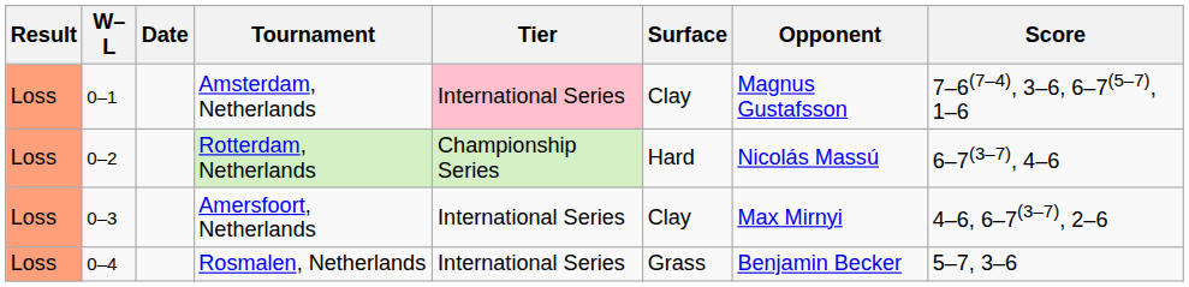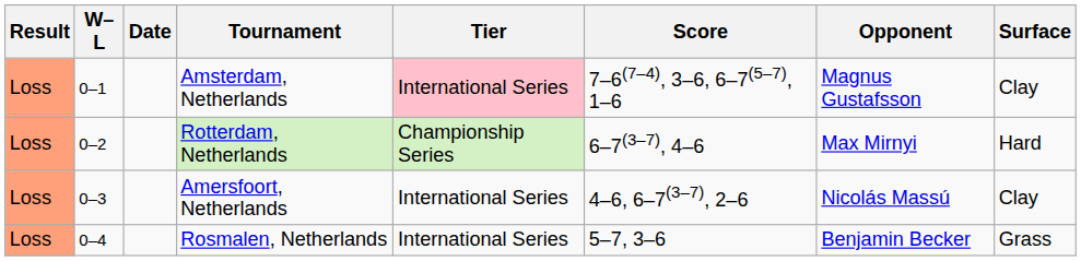columns swapped: Surface <-> Score
Rotterdam, Netherlands | Opponent: Nicolás Massú -> Max Mirnyi
Amersfoort, Netherlands | Opponent: Max Mirnyi -> Nicolás Massú
